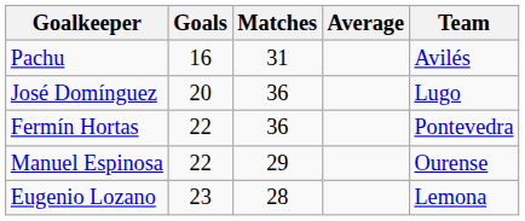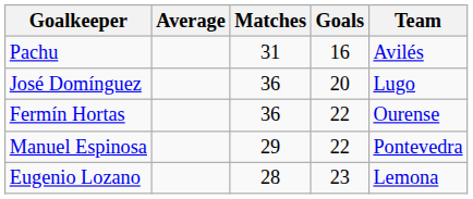columns swapped: Goals <-> Average
Fermín Hortas | Team: Pontevedra -> Ourense
Manuel Espinosa | Team: Ourense -> Pontevedra
